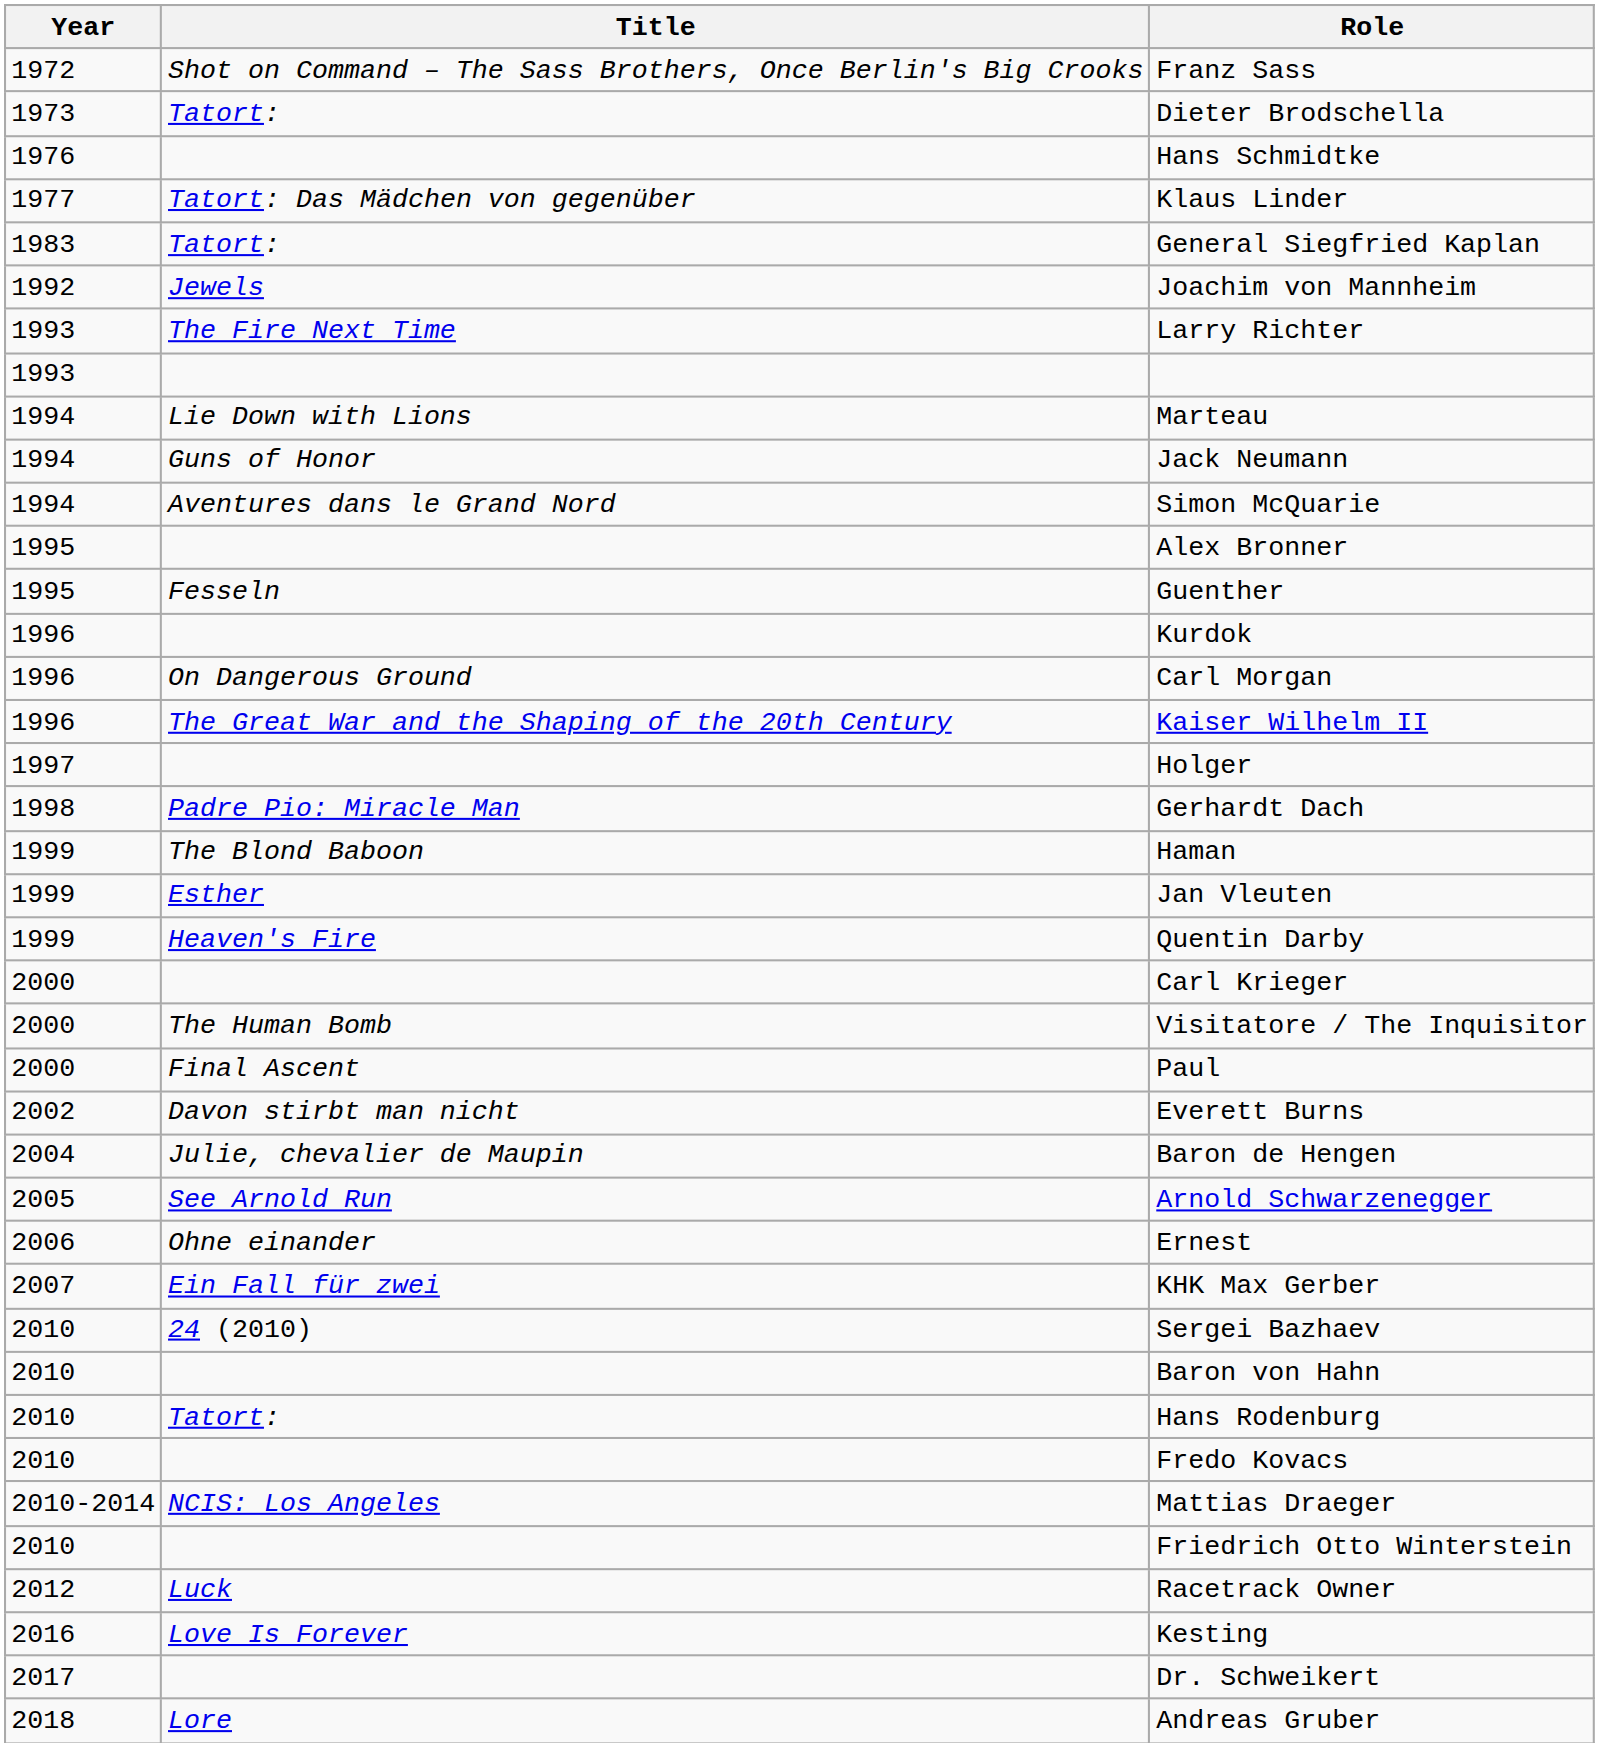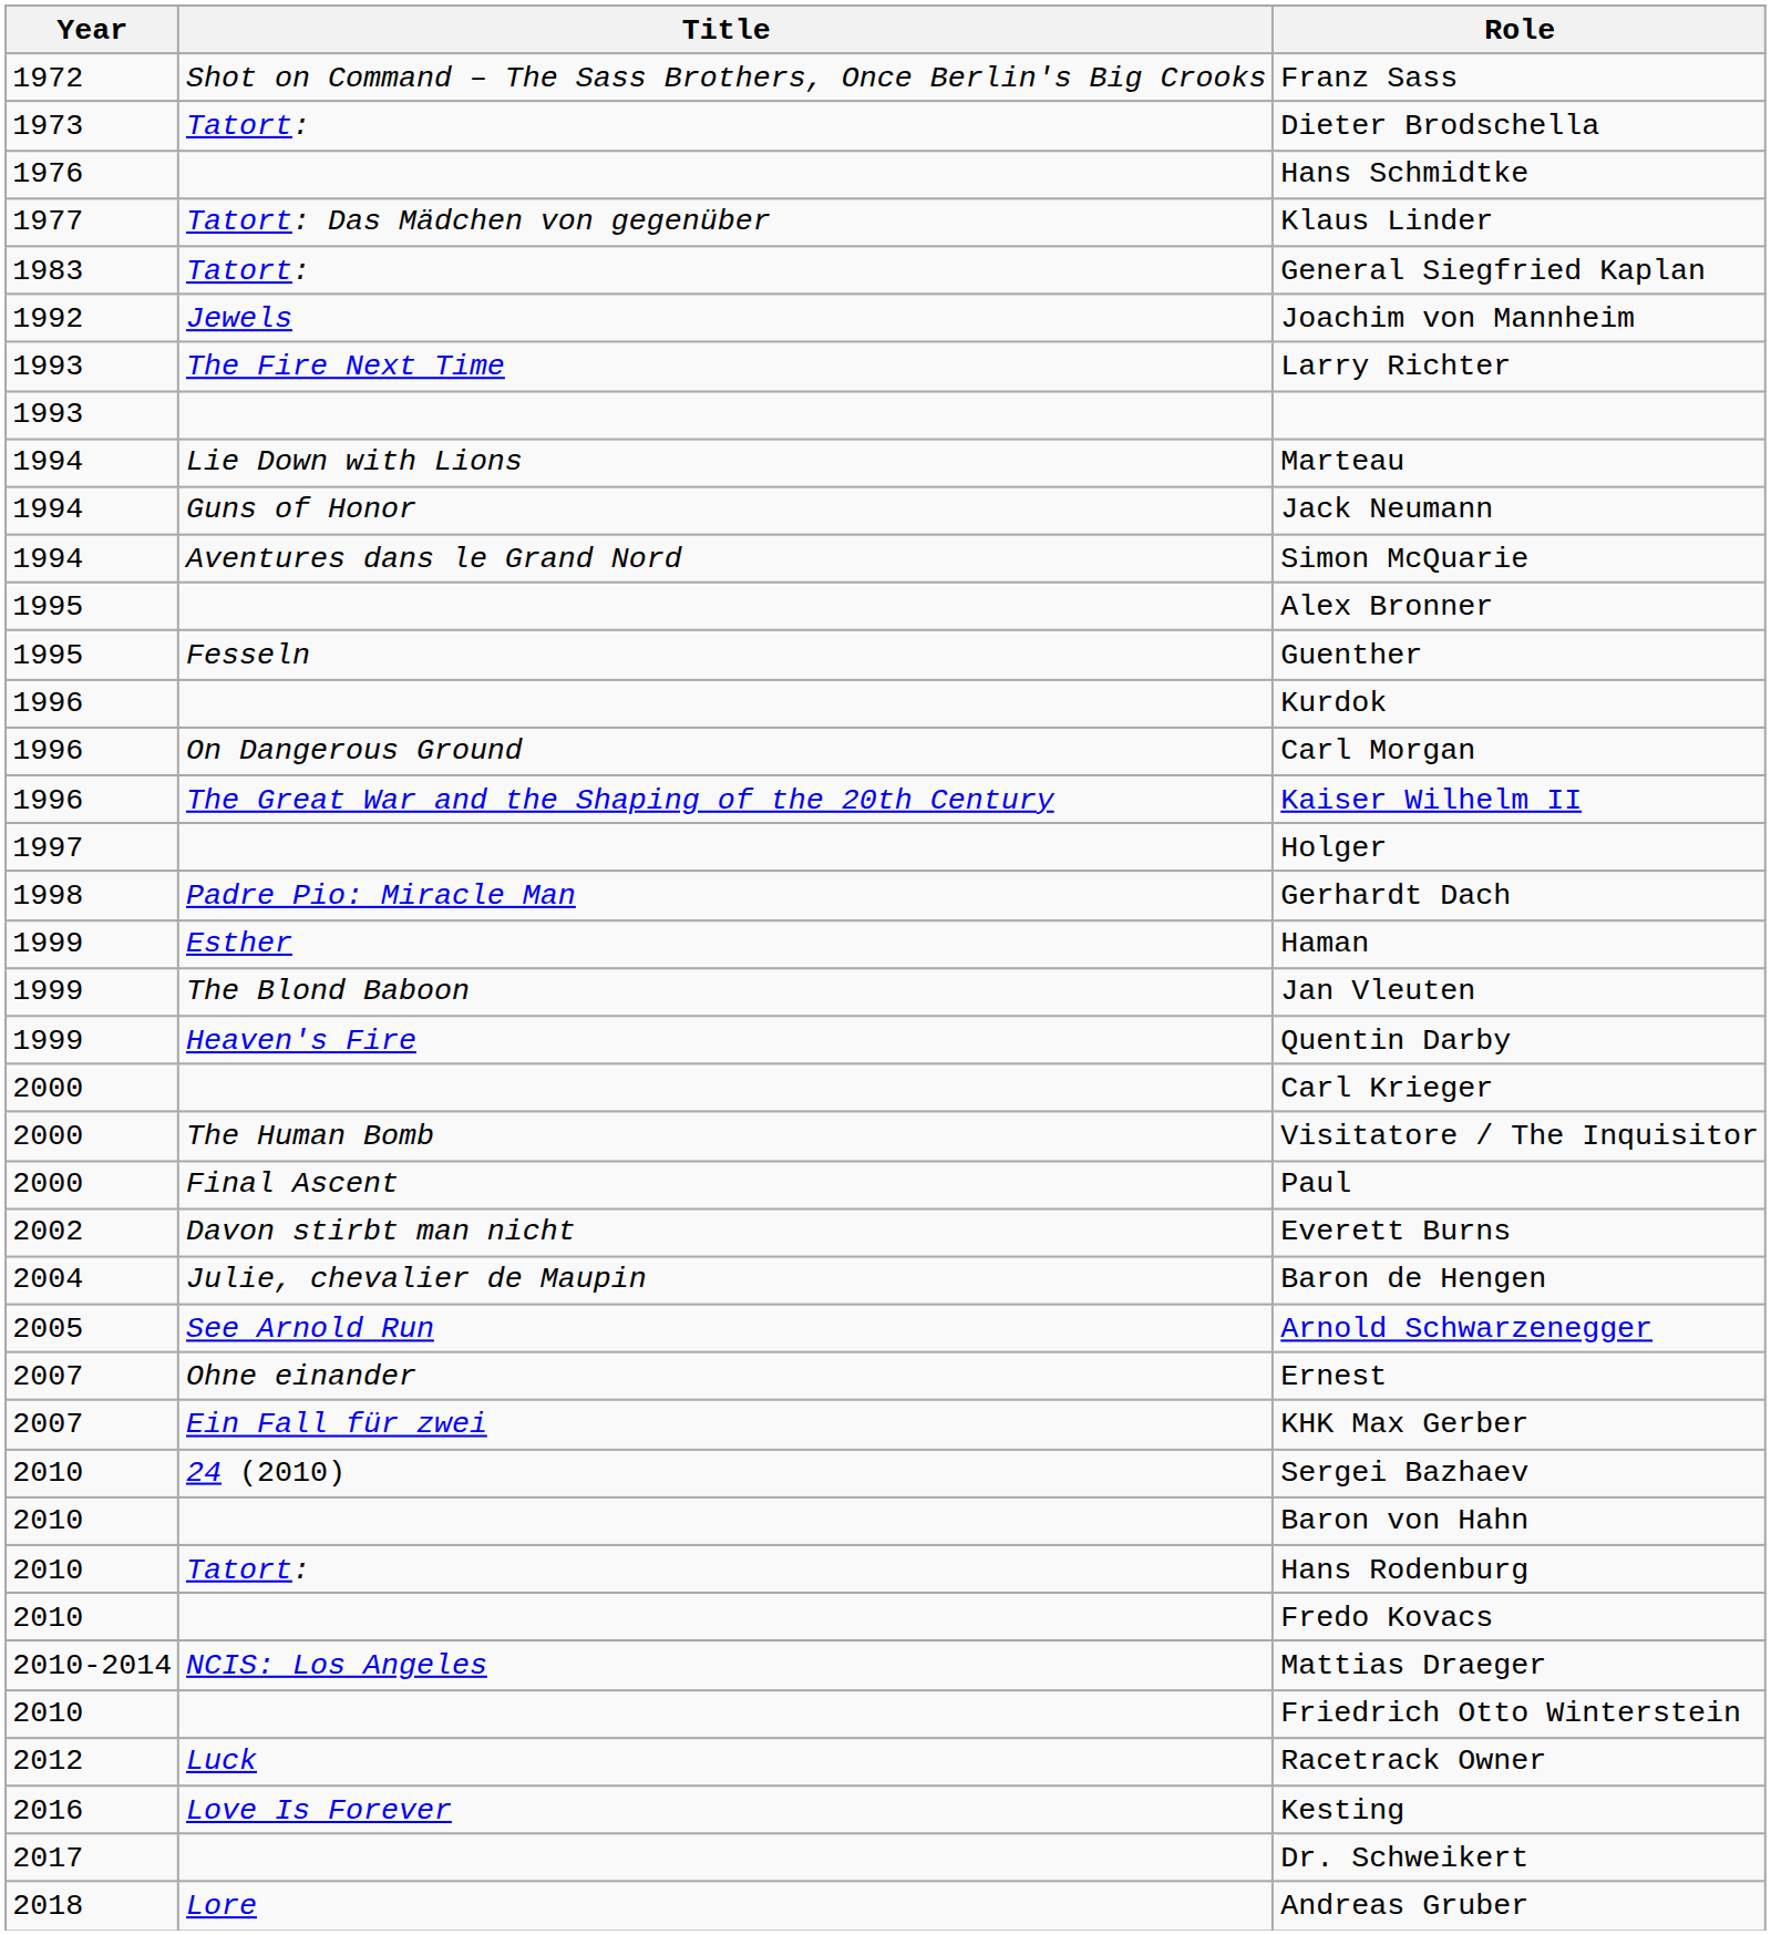Haman | Title: The Blond Baboon -> Esther
Jan Vleuten | Title: Esther -> The Blond Baboon
Ernest | Year: 2006 -> 2007
